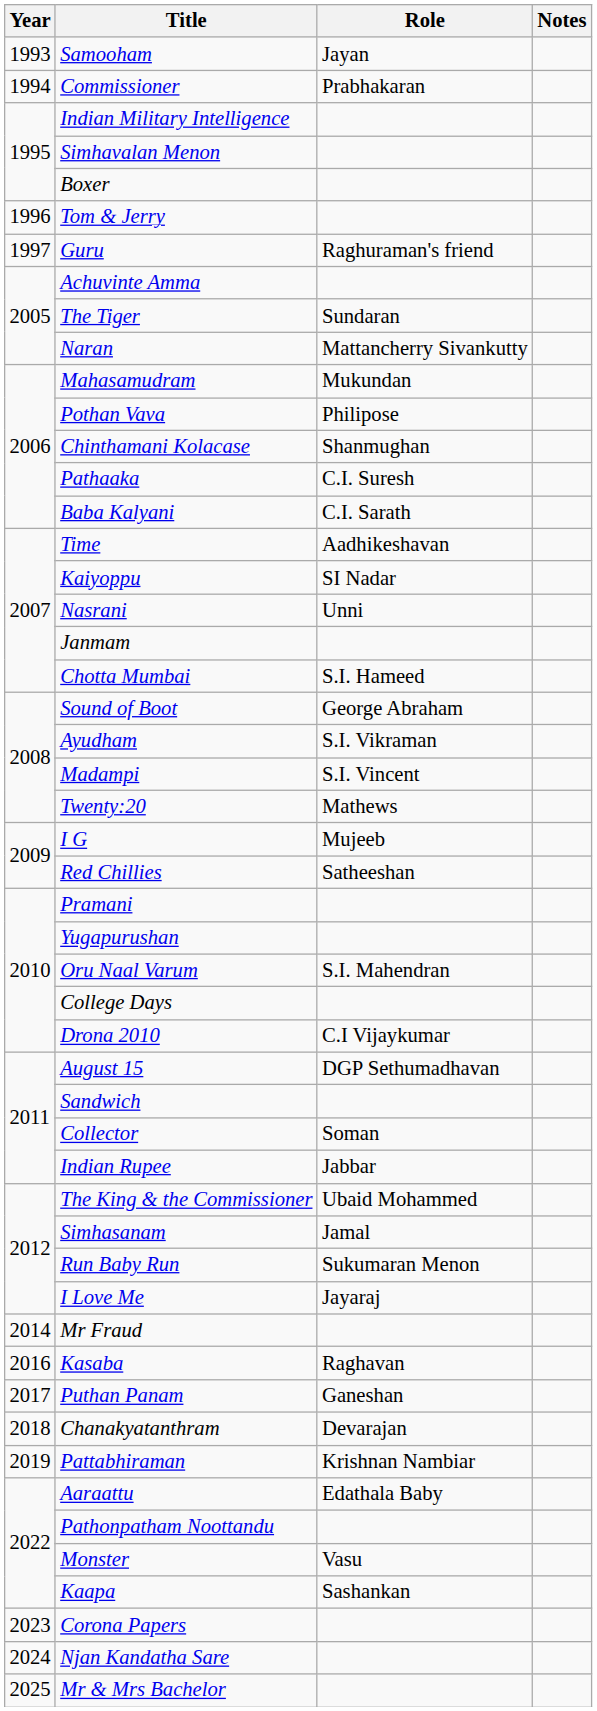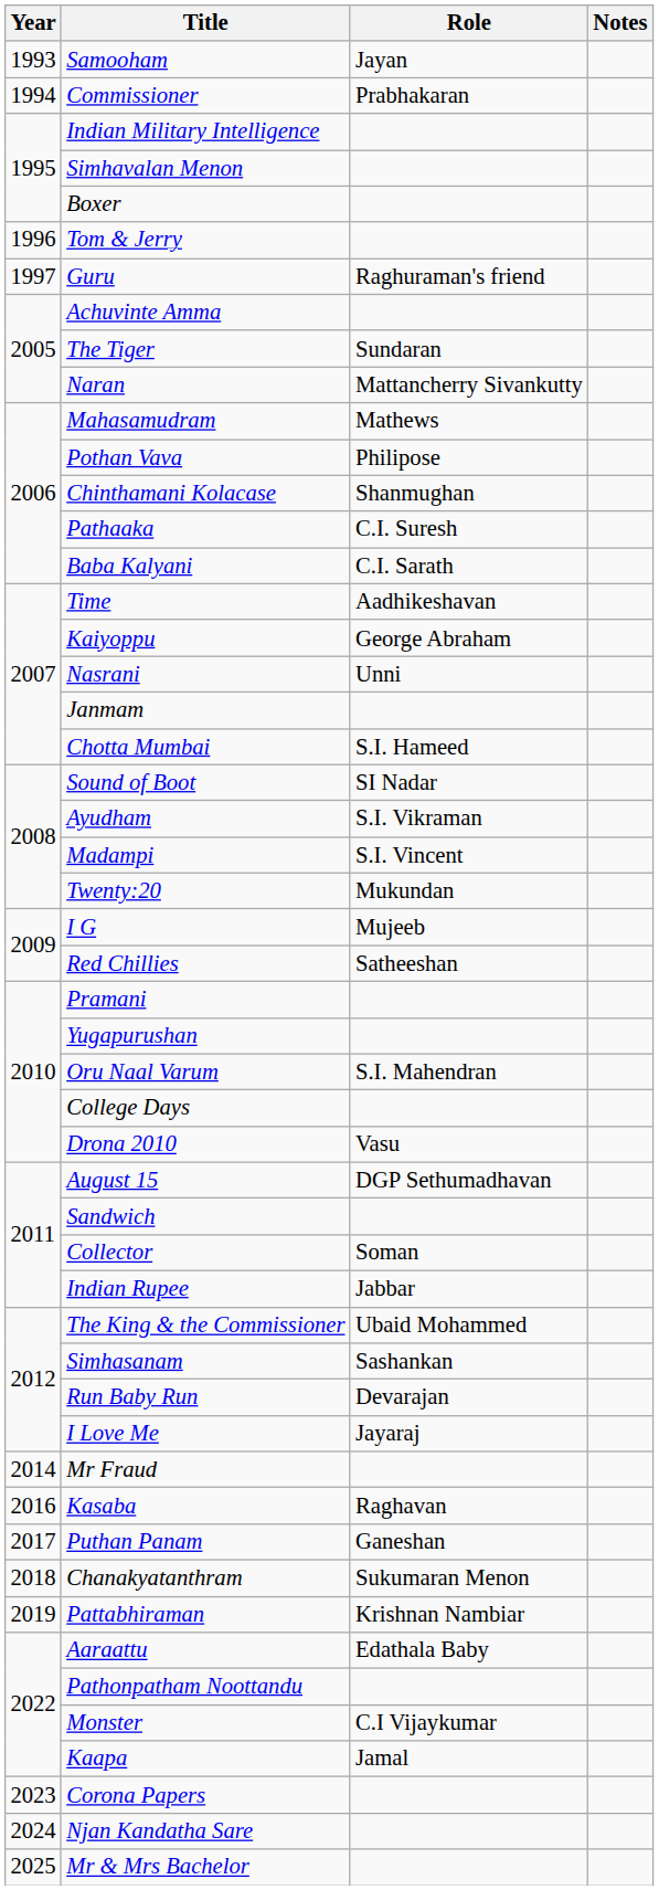Mahasamudram | Role: Mukundan -> Mathews
Kaiyoppu | Role: SI Nadar -> George Abraham
Sound of Boot | Role: George Abraham -> SI Nadar
Twenty:20 | Role: Mathews -> Mukundan
Drona 2010 | Role: C.I Vijaykumar -> Vasu
Simhasanam | Role: Jamal -> Sashankan
Run Baby Run | Role: Sukumaran Menon -> Devarajan
Chanakyatanthram | Role: Devarajan -> Sukumaran Menon
Monster | Role: Vasu -> C.I Vijaykumar
Kaapa | Role: Sashankan -> Jamal
